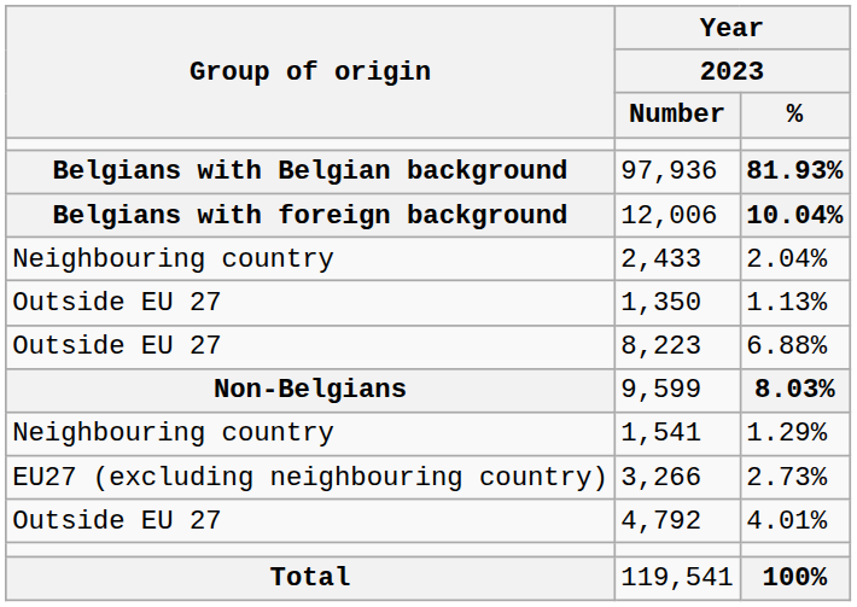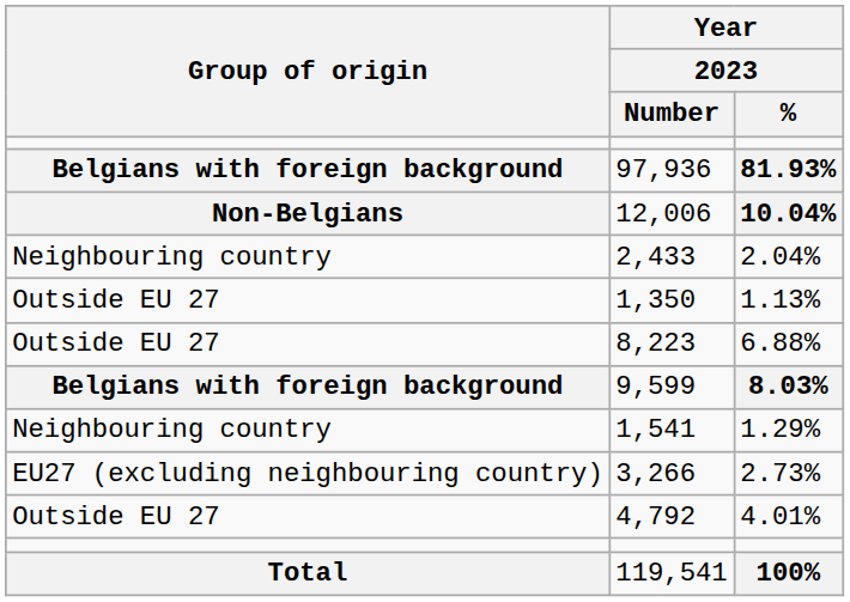97,936 | Group of origin: Belgians with Belgian background -> Belgians with foreign background
12,006 | Group of origin: Belgians with foreign background -> Non-Belgians
9,599 | Group of origin: Non-Belgians -> Belgians with foreign background
